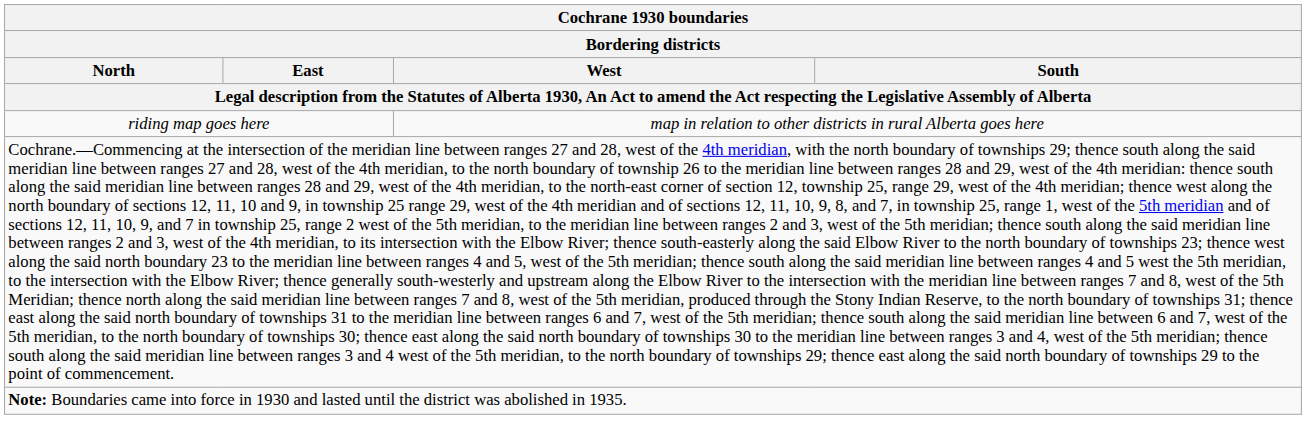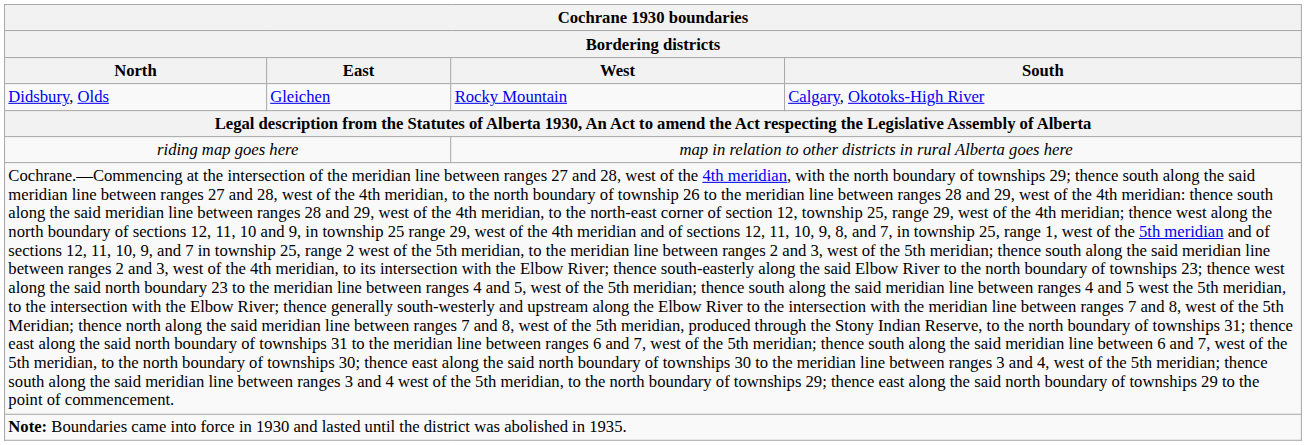+ row: Didsbury, Olds | Gleichen | Rocky Mountain | Calgary, Okotoks-High River
